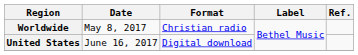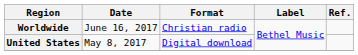Worldwide | Date: May 8, 2017 -> June 16, 2017
United States | Date: June 16, 2017 -> May 8, 2017
